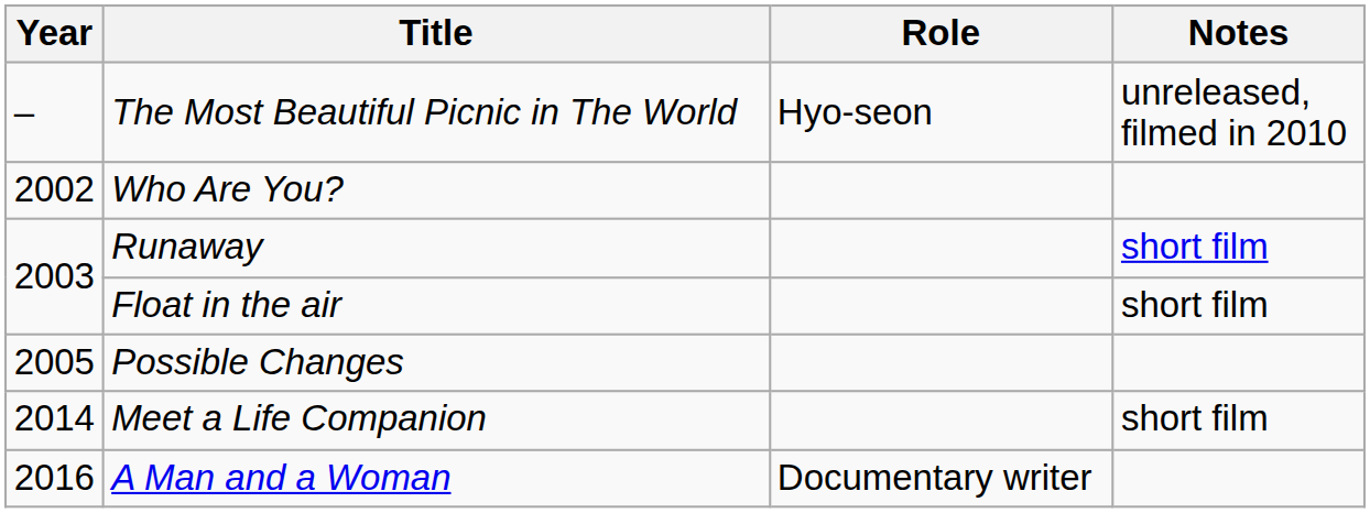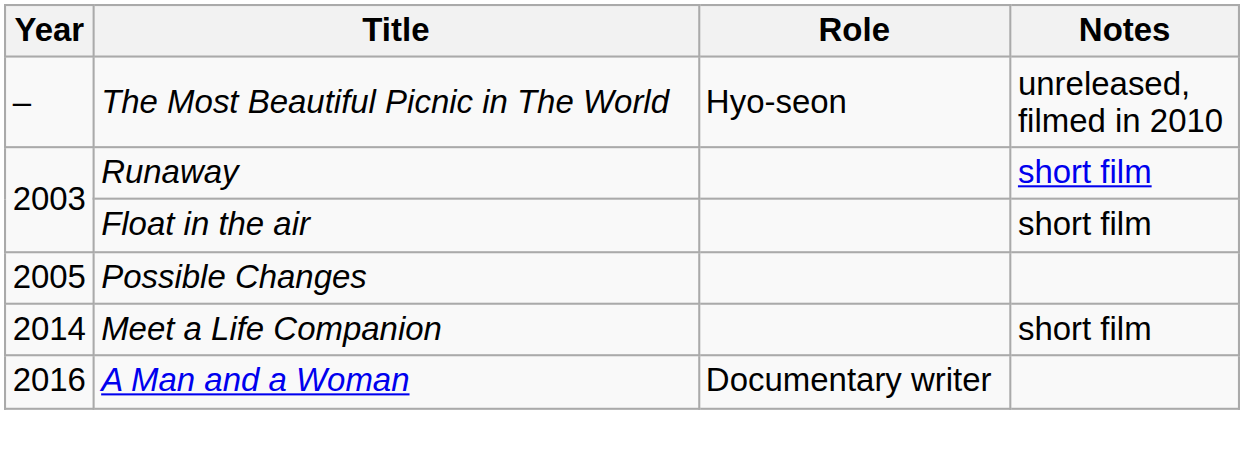- row: 2002 | Who Are You?
